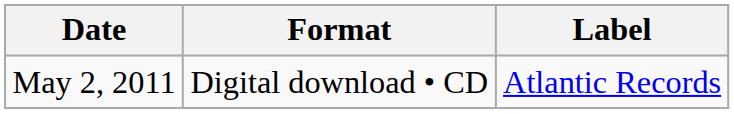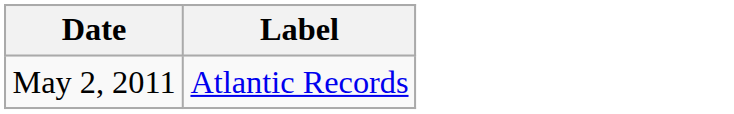- column: Format | Digital download • CD
